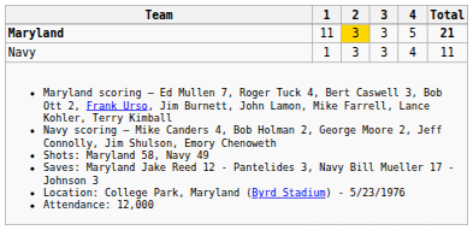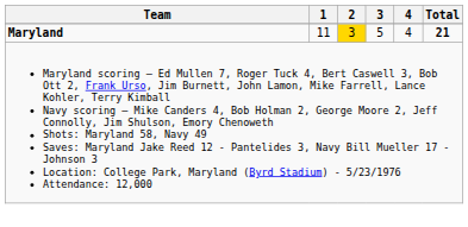Maryland | 3: 3 -> 5
Maryland | 4: 5 -> 4
- row: Navy | 1 | 3 | 3 | 4 | 11
